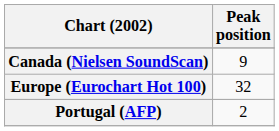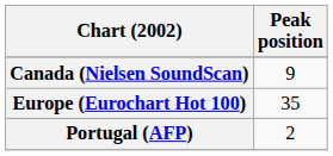Europe (Eurochart Hot 100) | Peak position: 32 -> 35
